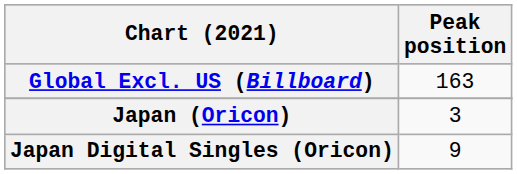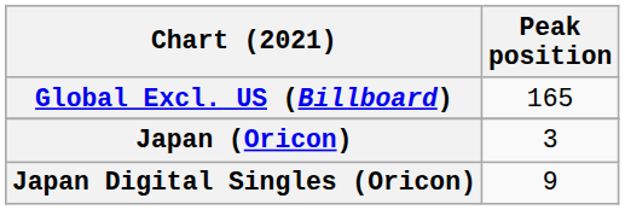Global Excl. US (Billboard) | Peak position: 163 -> 165
